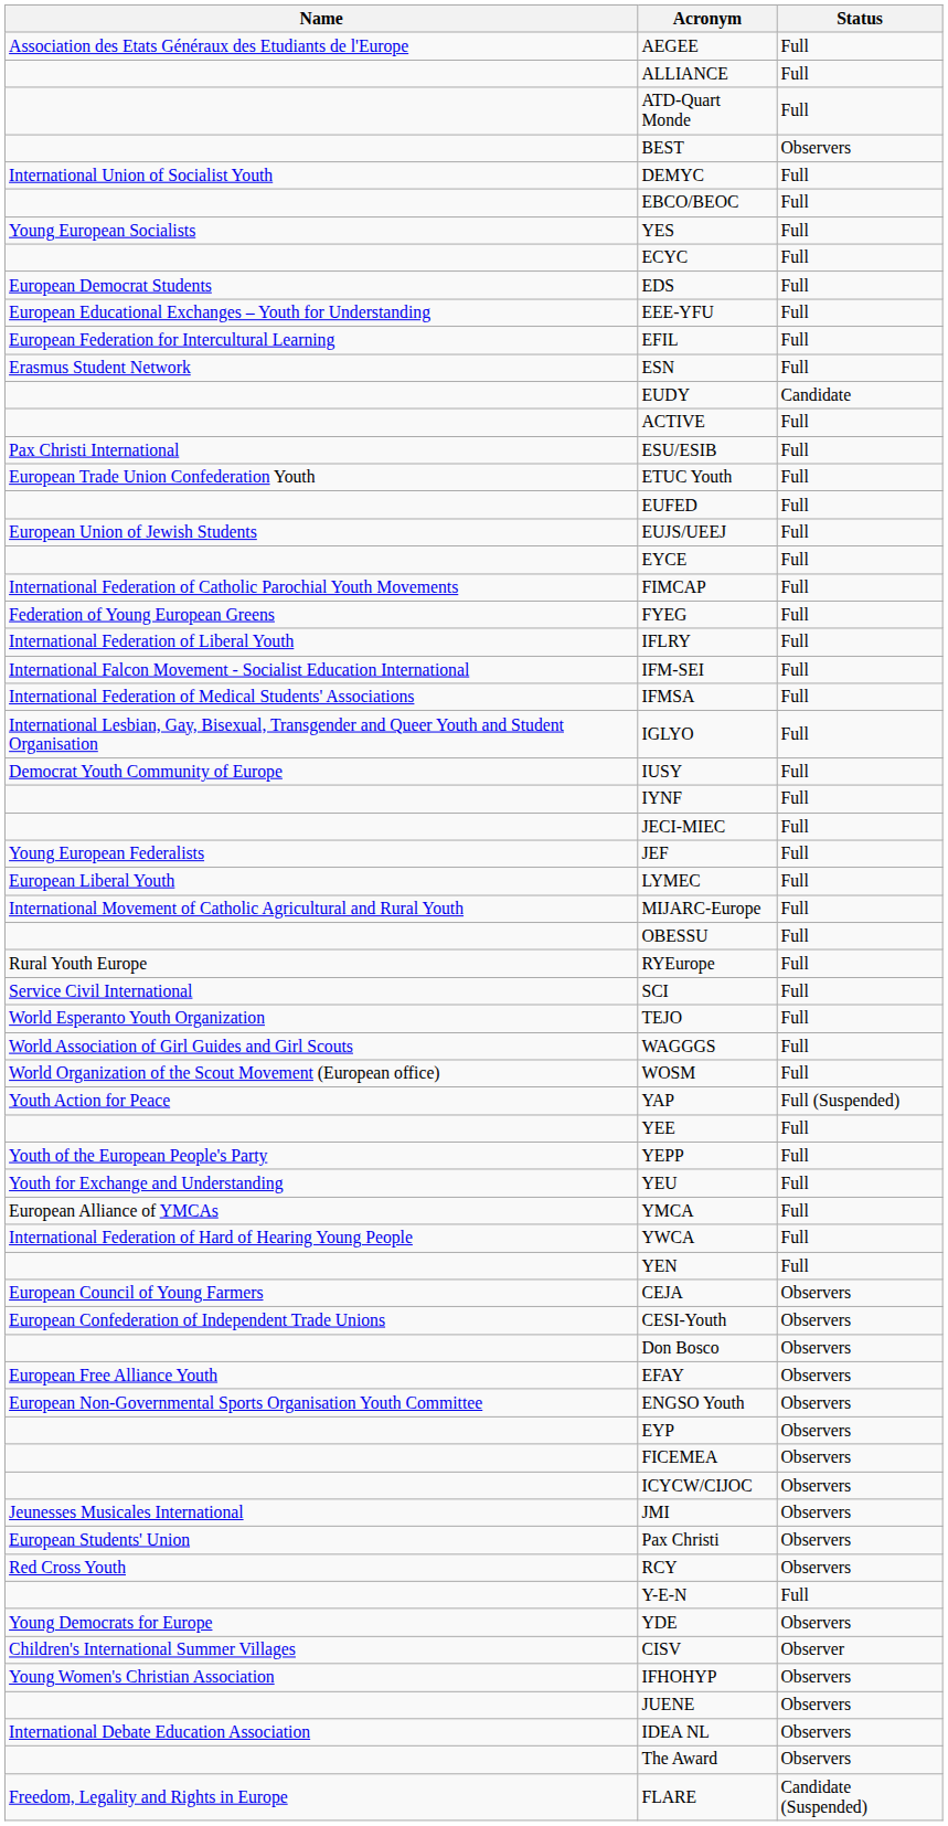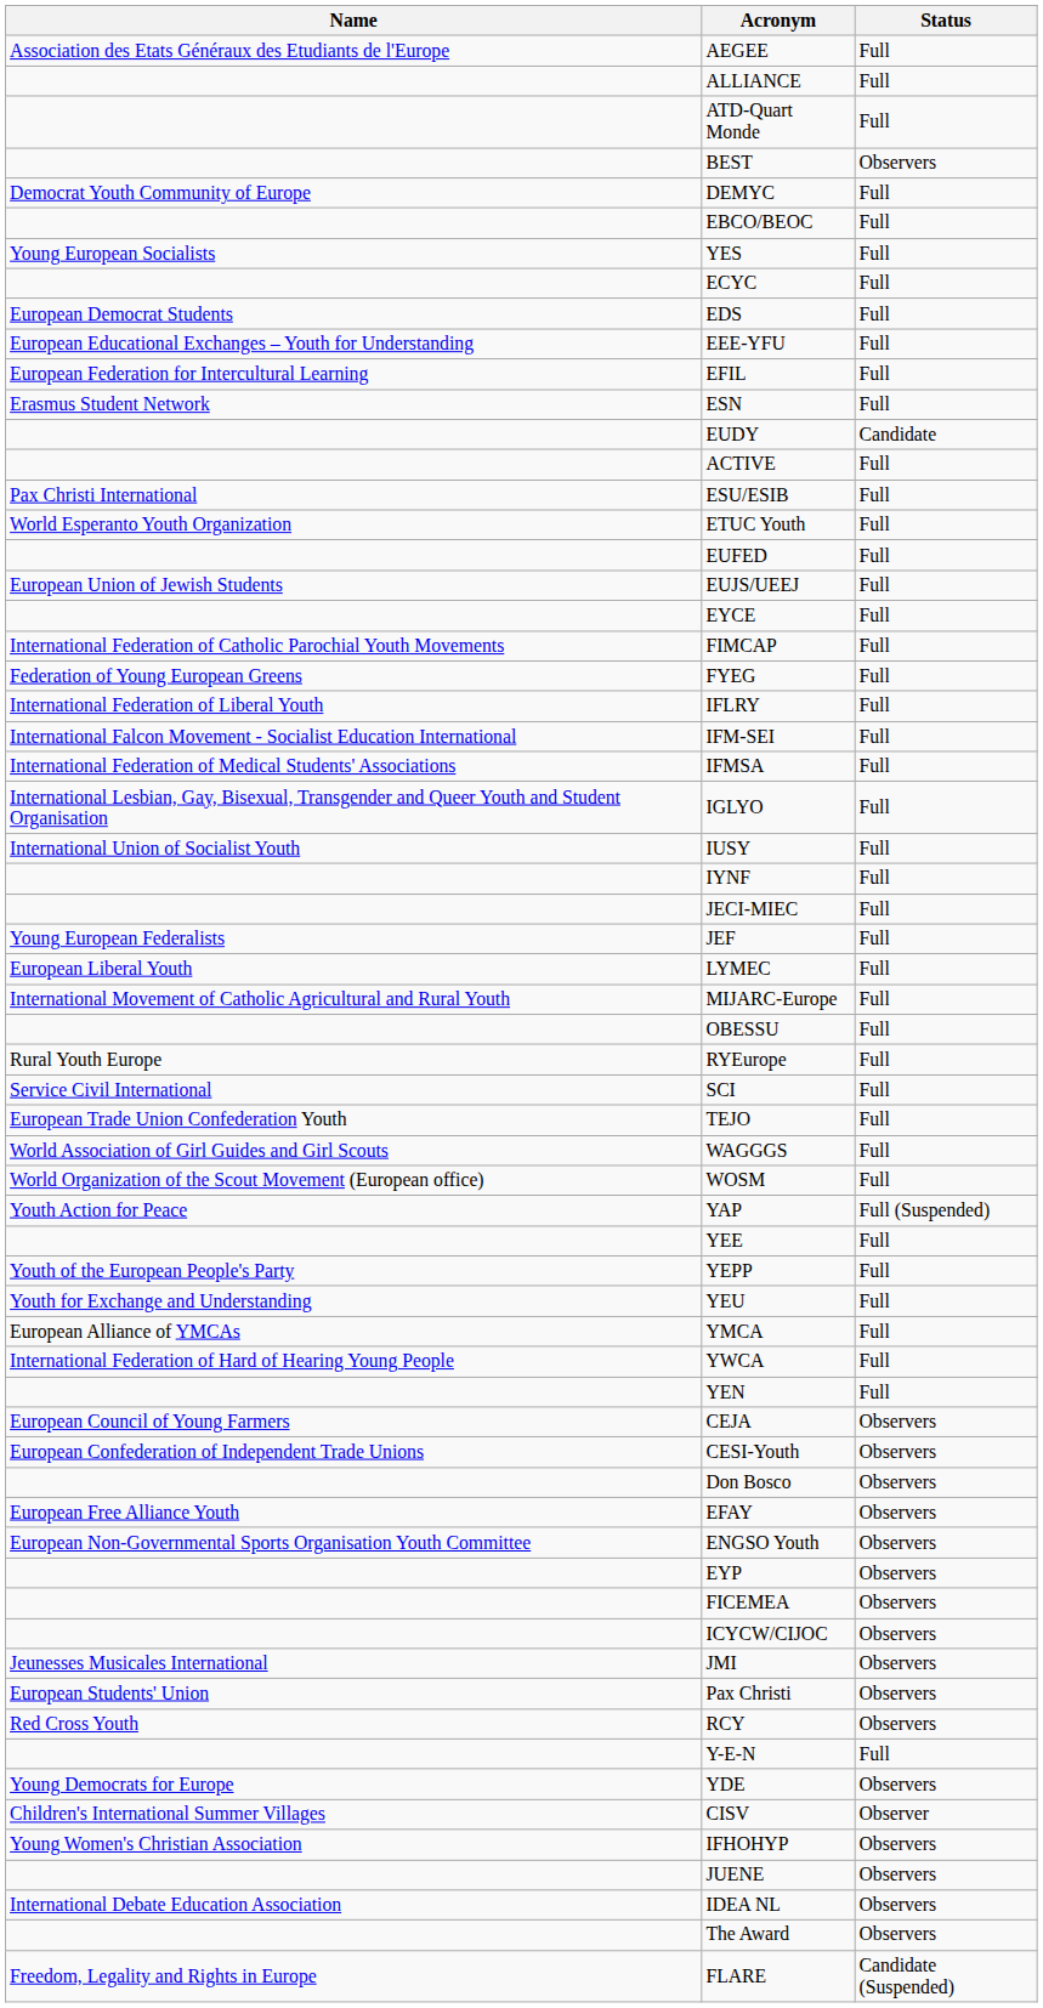DEMYC | Name: International Union of Socialist Youth -> Democrat Youth Community of Europe
ETUC Youth | Name: European Trade Union Confederation Youth -> World Esperanto Youth Organization
IUSY | Name: Democrat Youth Community of Europe -> International Union of Socialist Youth
TEJO | Name: World Esperanto Youth Organization -> European Trade Union Confederation Youth
